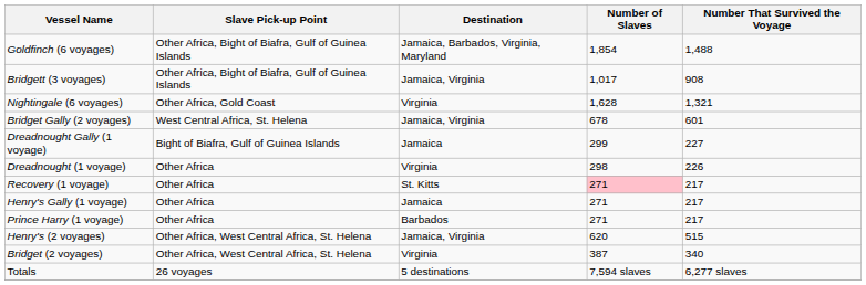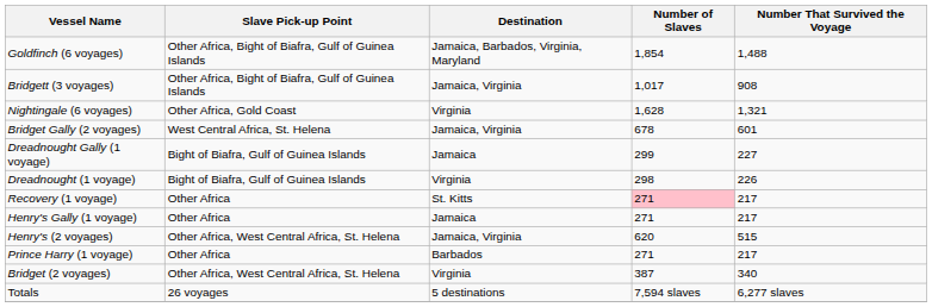Dreadnought (1 voyage) | Slave Pick-up Point: Other Africa -> Bight of Biafra, Gulf of Guinea Islands
rows swapped: Henry's (2 voyages) <-> Prince Harry (1 voyage)
